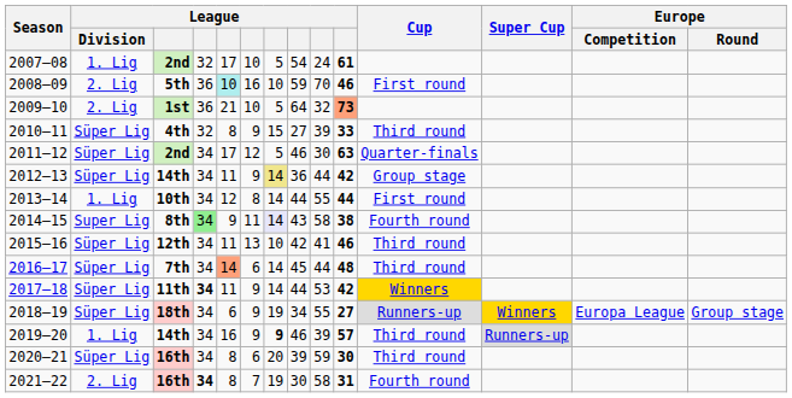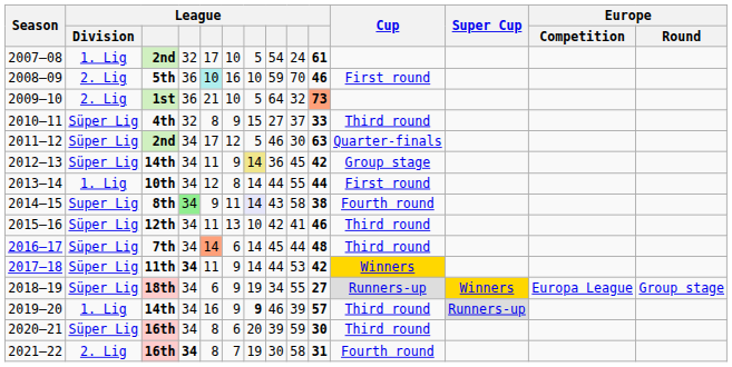2010–11 | column 9: 39 -> 37
2012–13 | column 9: 44 -> 45
